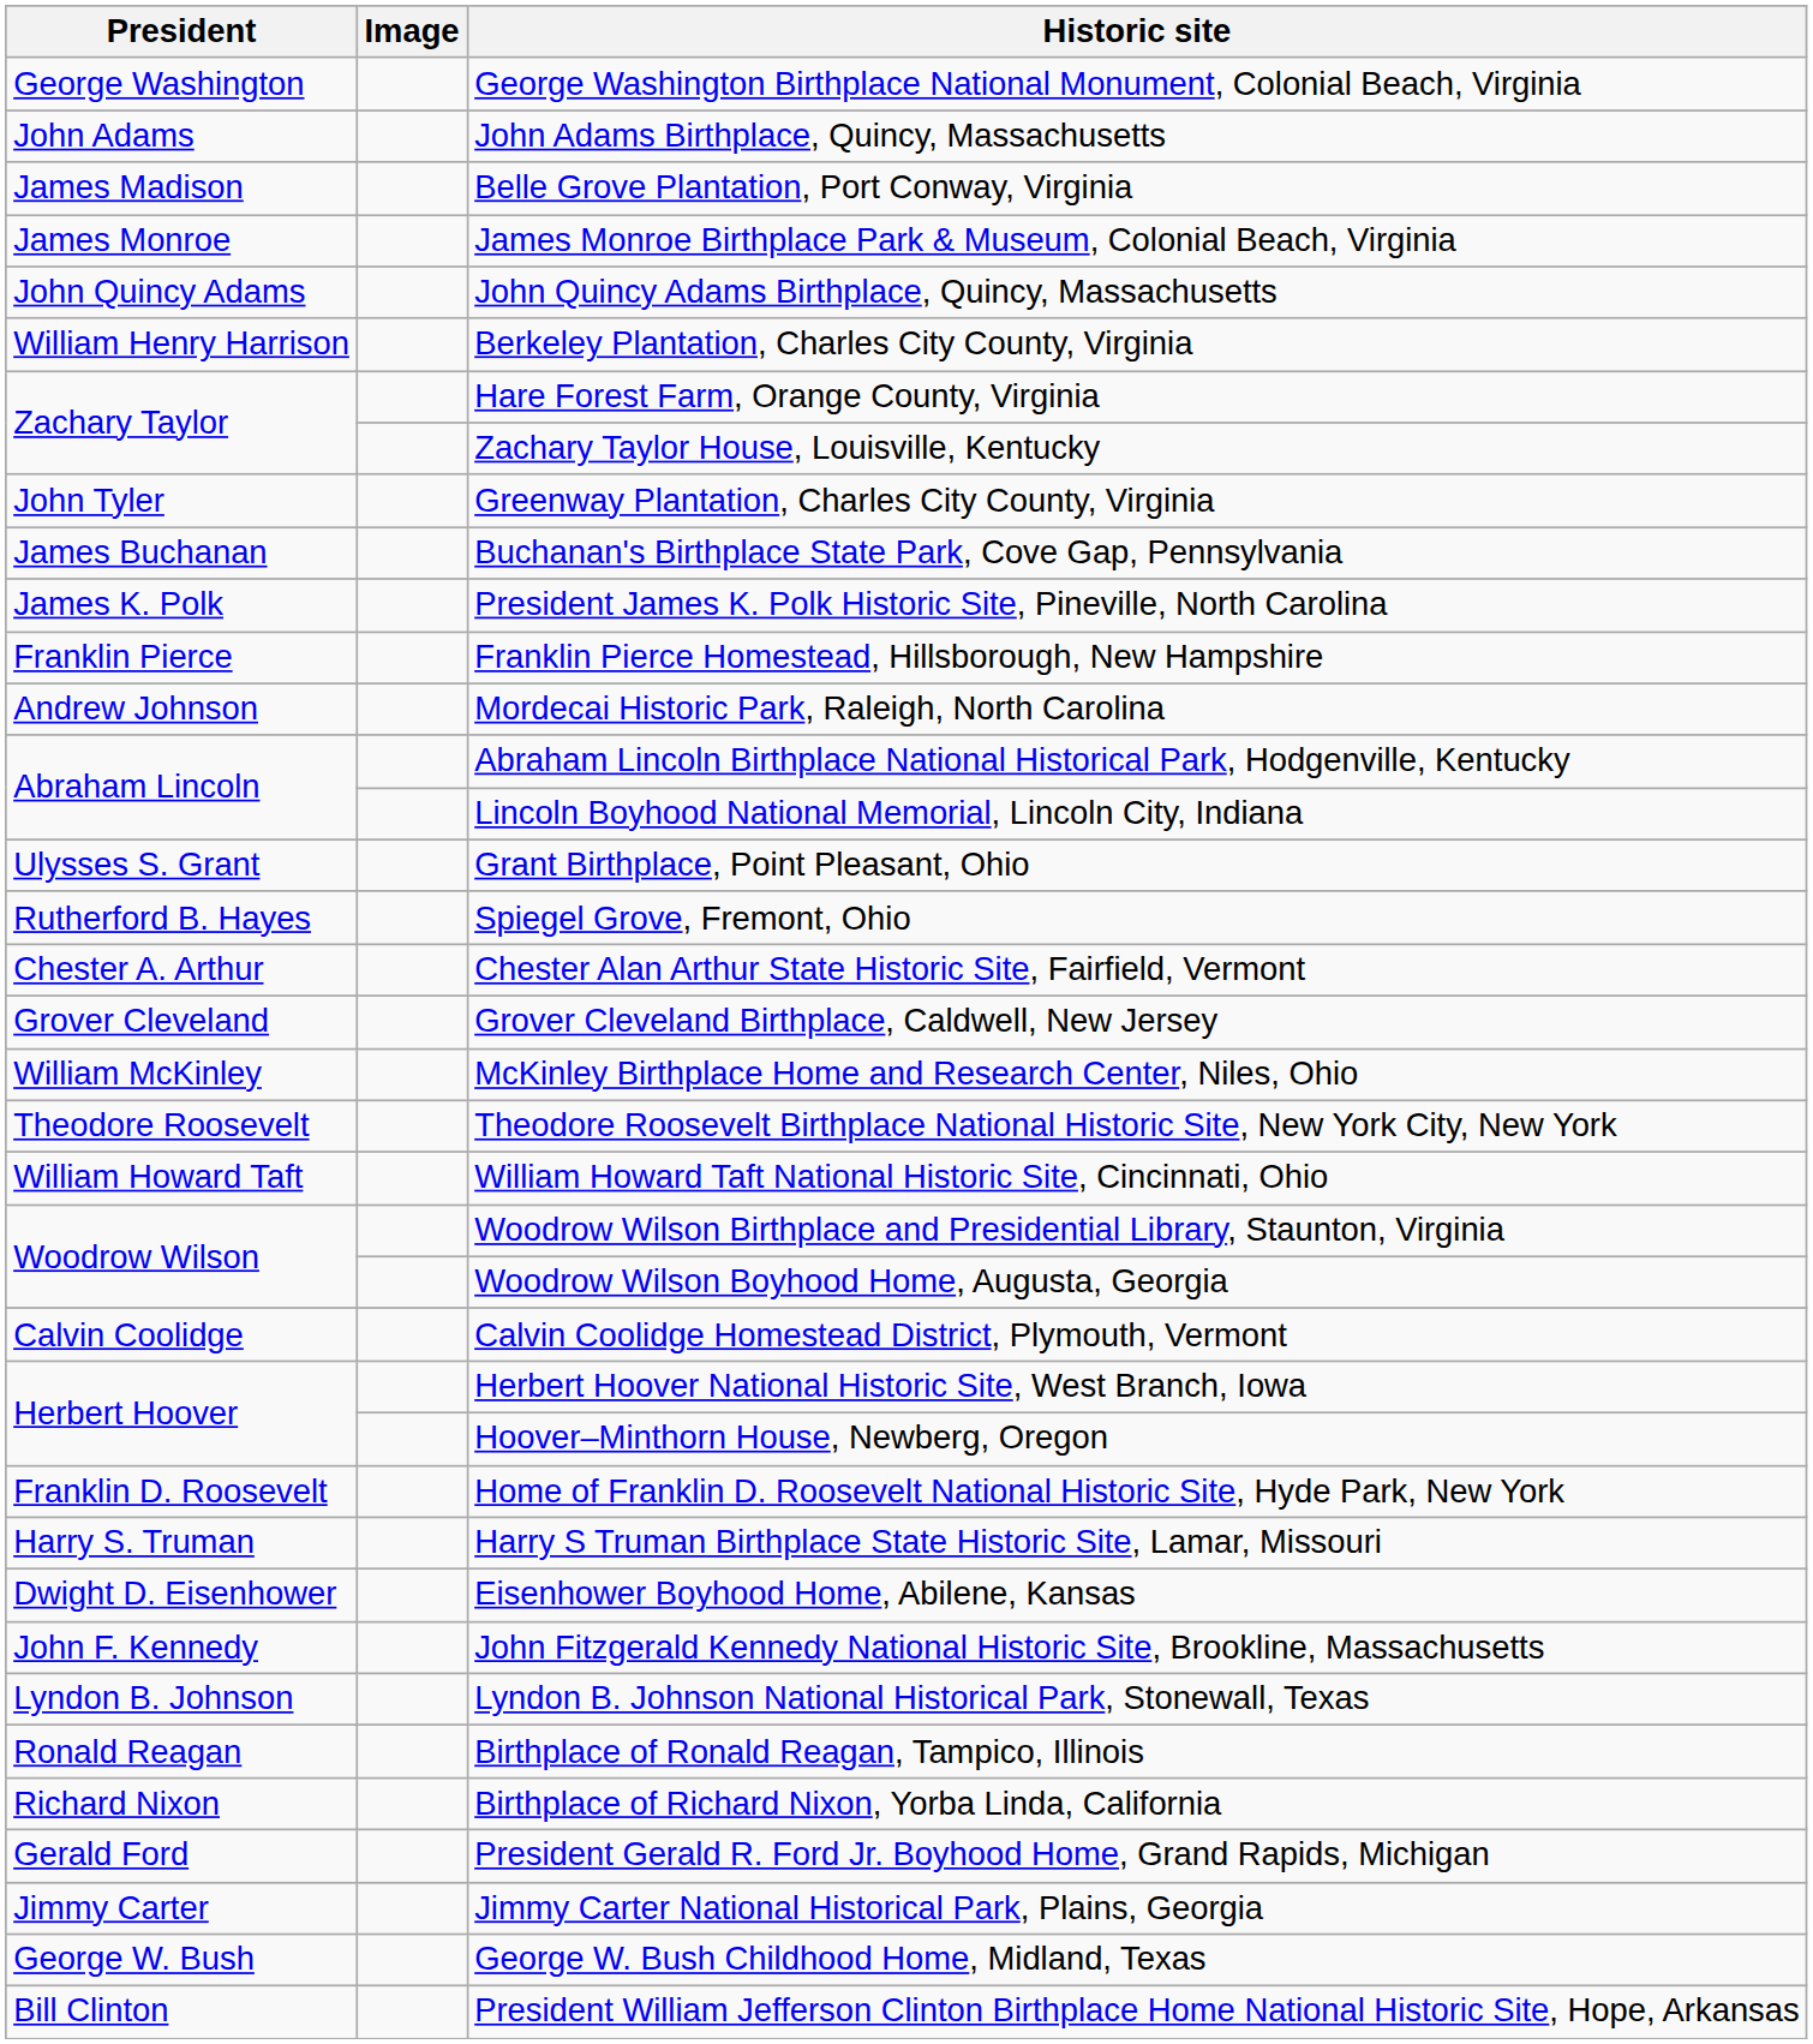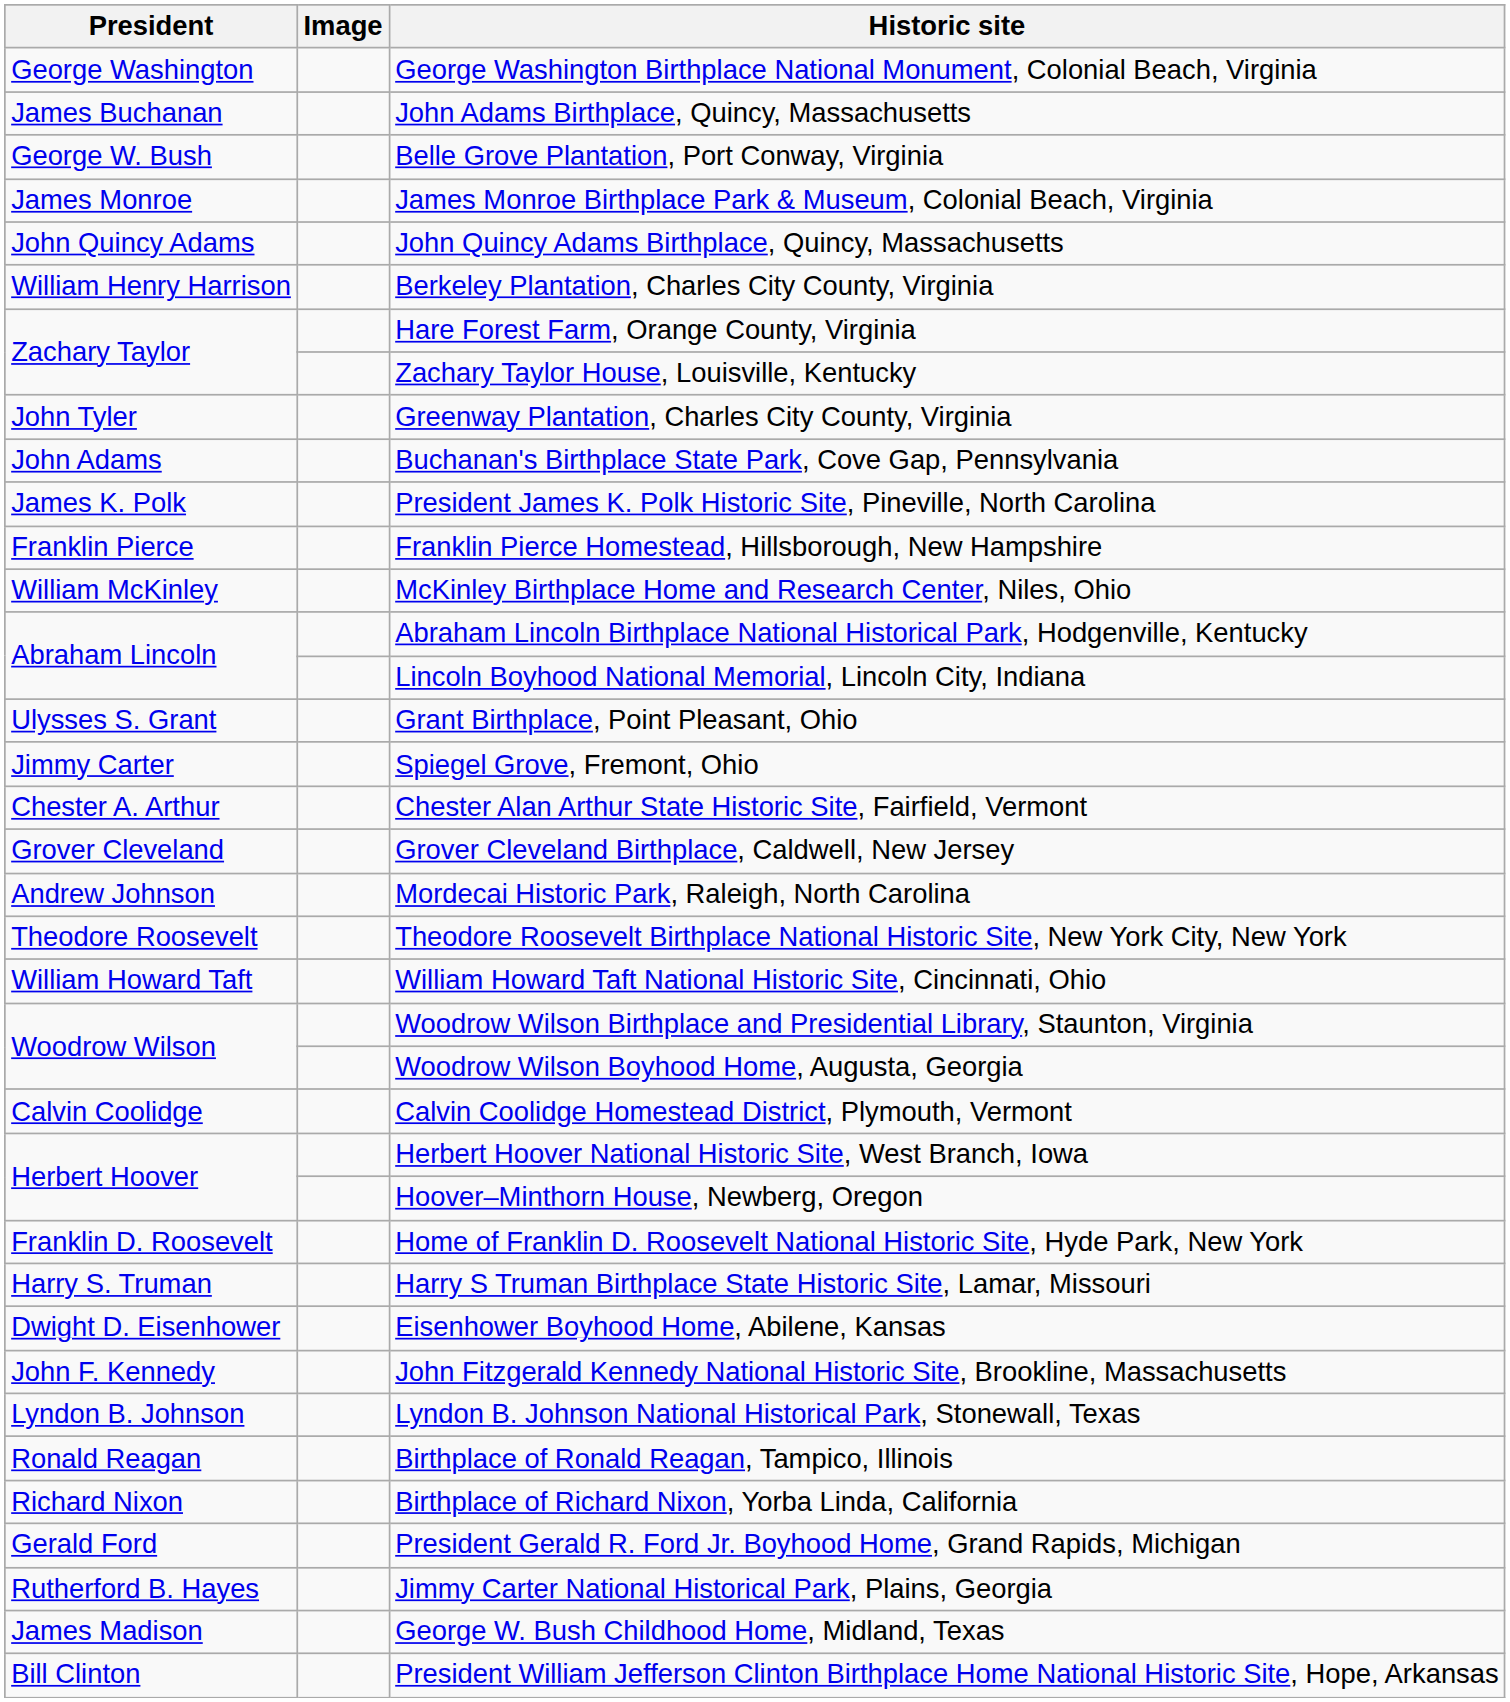John Adams Birthplace, Quincy, Massachusetts | President: John Adams -> James Buchanan
Belle Grove Plantation, Port Conway, Virginia | President: James Madison -> George W. Bush
Buchanan's Birthplace State Park, Cove Gap, Pennsylvania | President: James Buchanan -> John Adams
rows swapped: Mordecai Historic Park, Raleigh, North Carolina <-> McKinley Birthplace Home and Research Center, Niles, Ohio
Spiegel Grove, Fremont, Ohio | President: Rutherford B. Hayes -> Jimmy Carter
Jimmy Carter National Historical Park, Plains, Georgia | President: Jimmy Carter -> Rutherford B. Hayes
George W. Bush Childhood Home, Midland, Texas | President: George W. Bush -> James Madison
